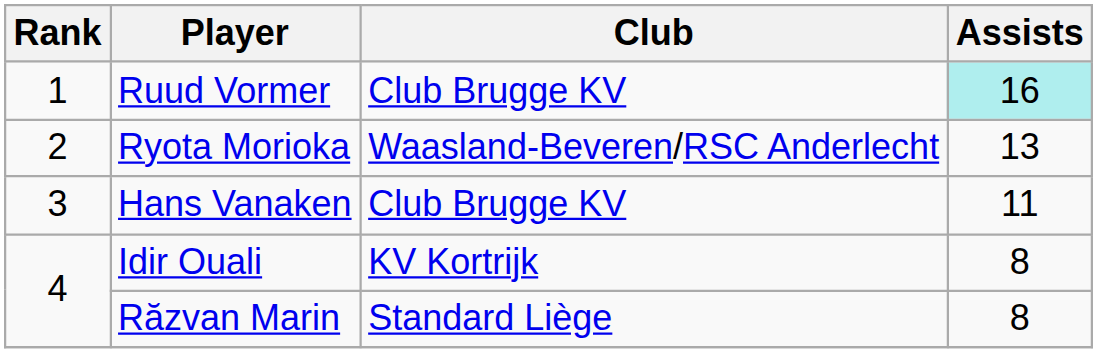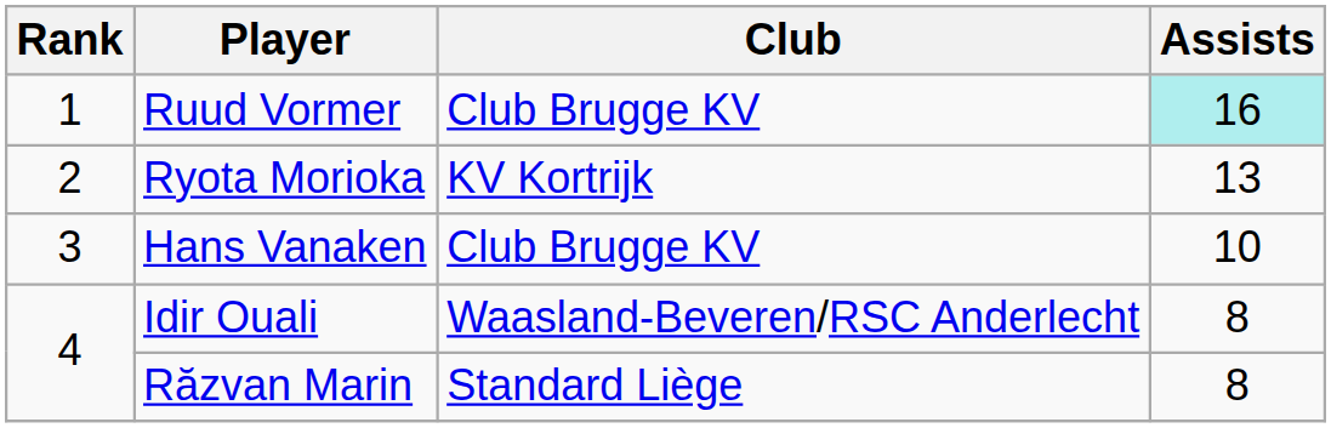Ryota Morioka | Club: Waasland-Beveren/RSC Anderlecht -> KV Kortrijk
Hans Vanaken | Assists: 11 -> 10
Idir Ouali | Club: KV Kortrijk -> Waasland-Beveren/RSC Anderlecht
